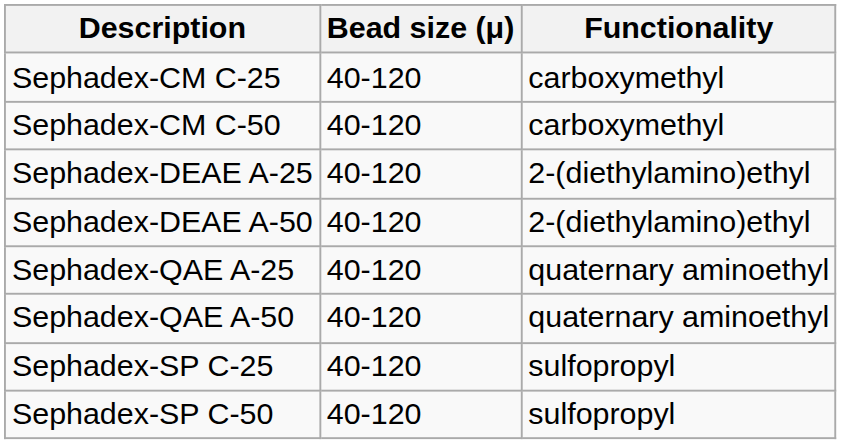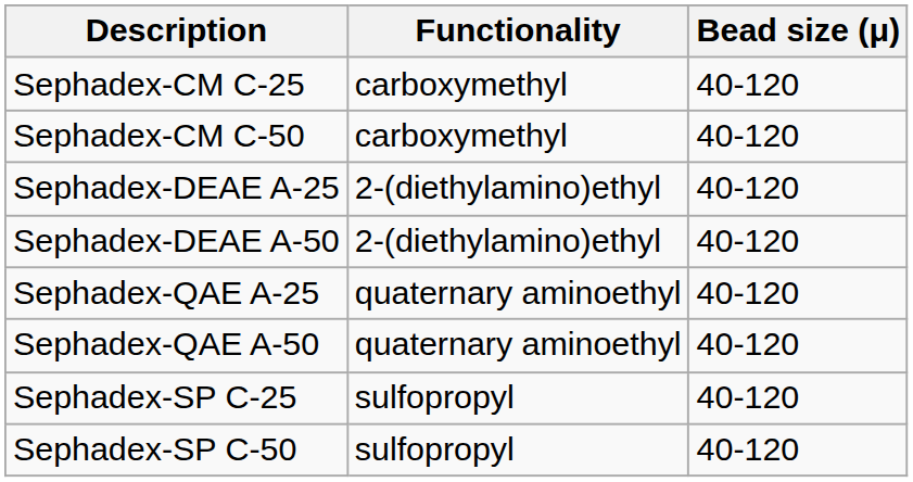columns swapped: Functionality <-> Bead size (μ)
